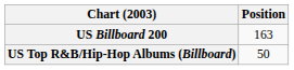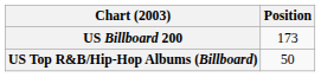US Billboard 200 | Position: 163 -> 173
